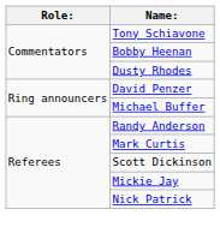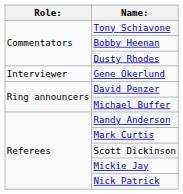+ row: Interviewer | Gene Okerlund
